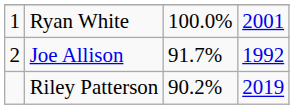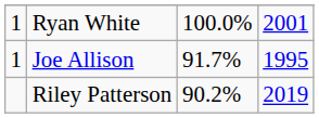Joe Allison | column 1: 2 -> 1
Joe Allison | column 4: 1992 -> 1995
